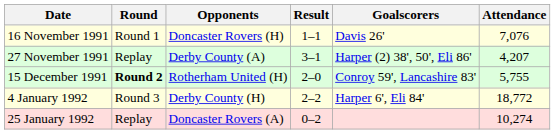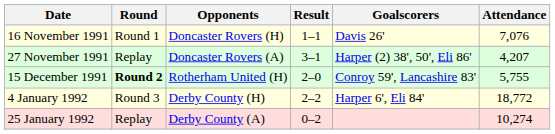27 November 1991 | Opponents: Derby County (A) -> Doncaster Rovers (A)
25 January 1992 | Opponents: Doncaster Rovers (A) -> Derby County (A)
